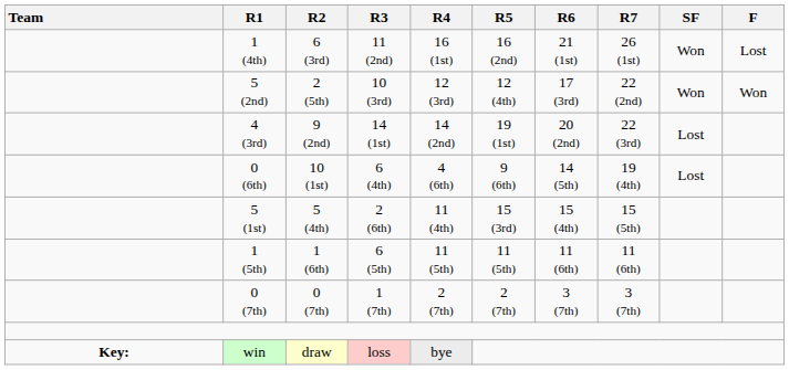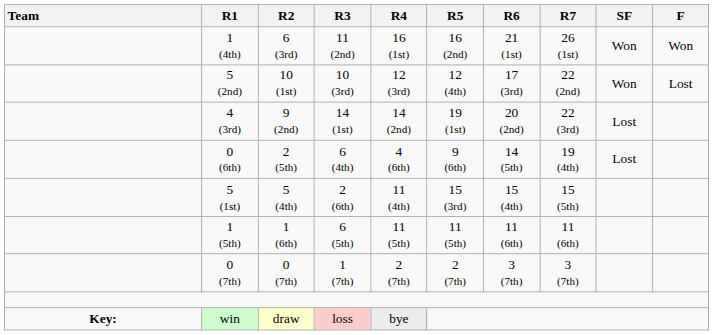1 (4th) | F: Lost -> Won
5 (2nd) | R2: 2 (5th) -> 10 (1st)
5 (2nd) | F: Won -> Lost
0 (6th) | R2: 10 (1st) -> 2 (5th)
